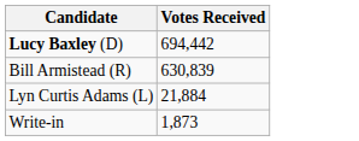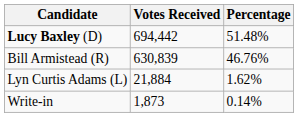+ column: Percentage | 51.48% | 46.76% | 1.62% | 0.14%
